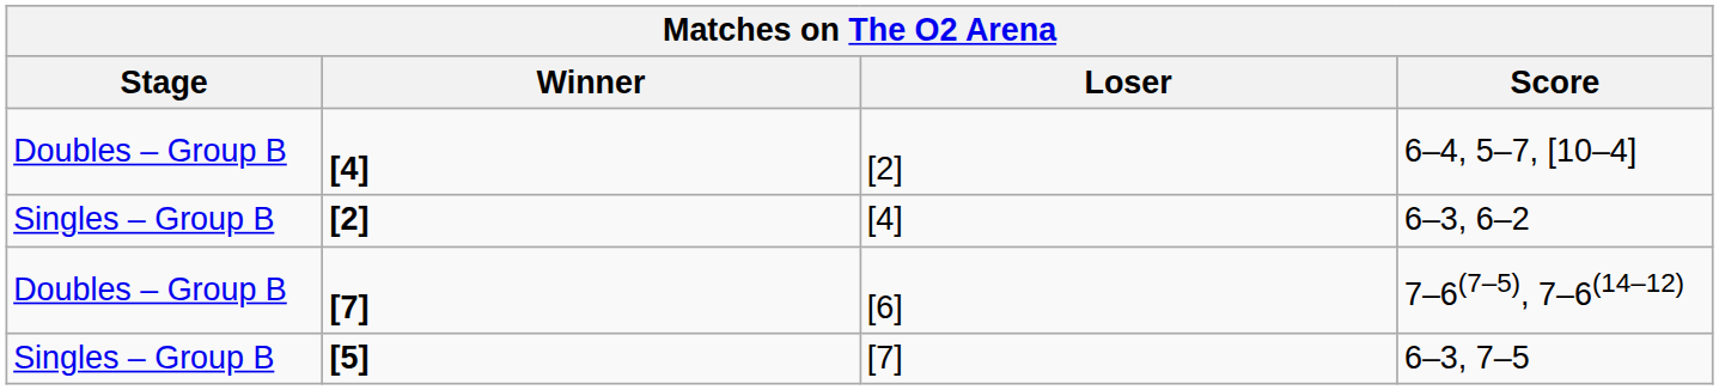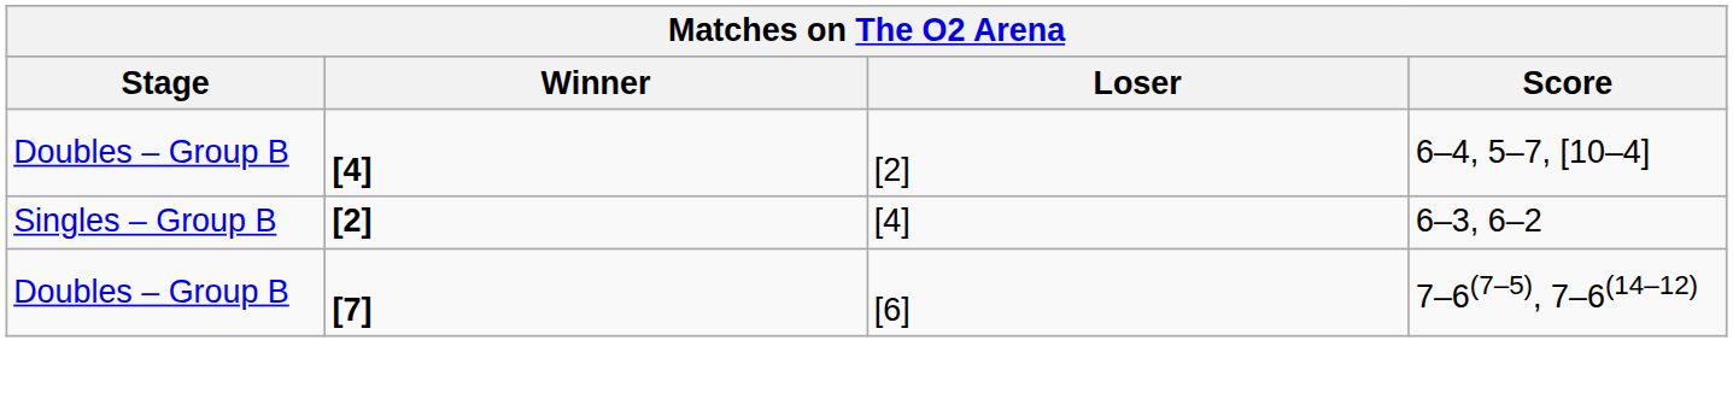- row: Singles – Group B | [5] | [7] | 6–3, 7–5
